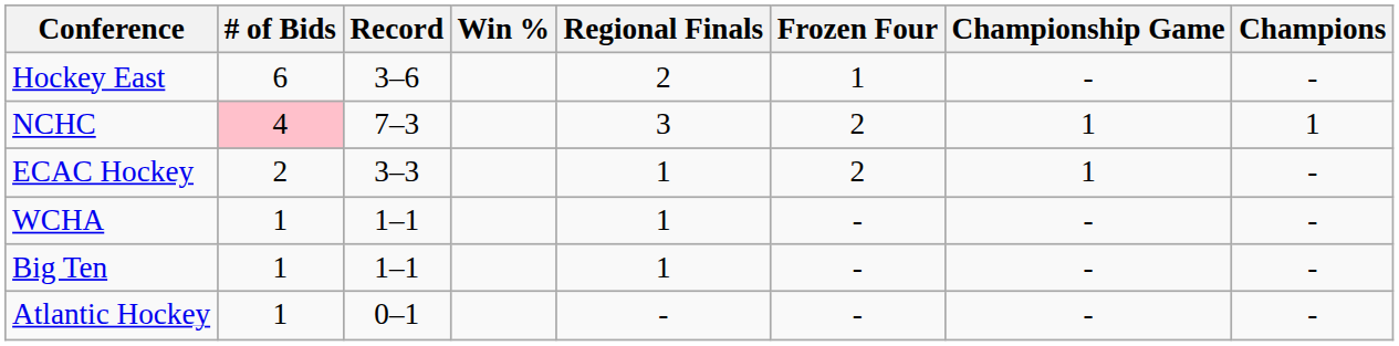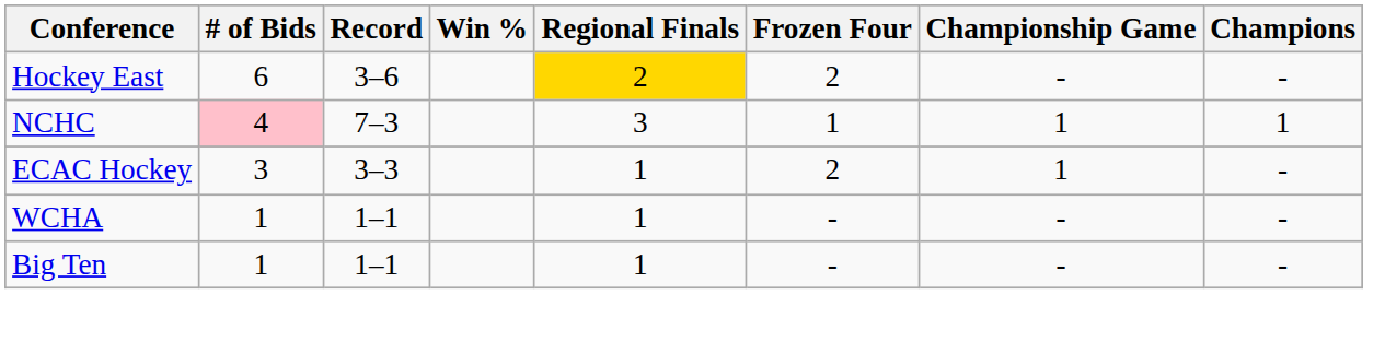Hockey East | Regional Finals: no background -> gold background
Hockey East | Frozen Four: 1 -> 2
NCHC | Frozen Four: 2 -> 1
ECAC Hockey | # of Bids: 2 -> 3
- row: Atlantic Hockey | 1 | 0–1 | - | - | - | -
